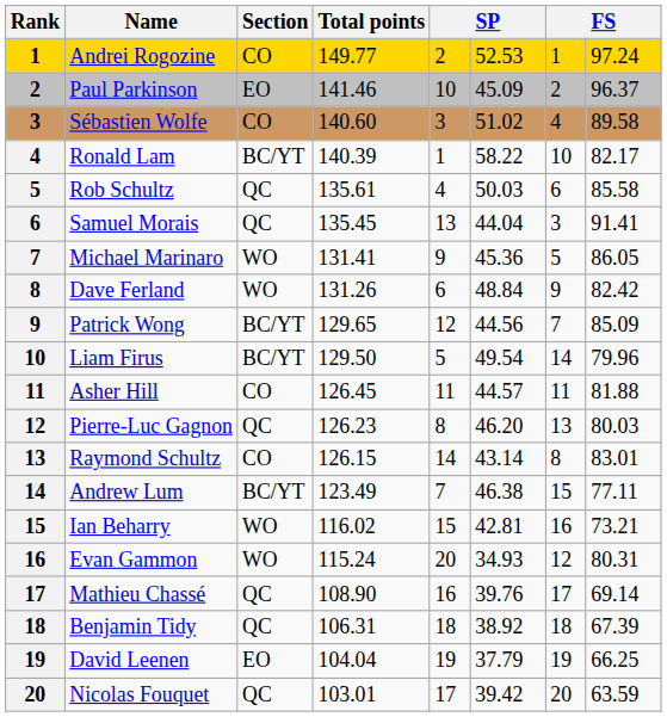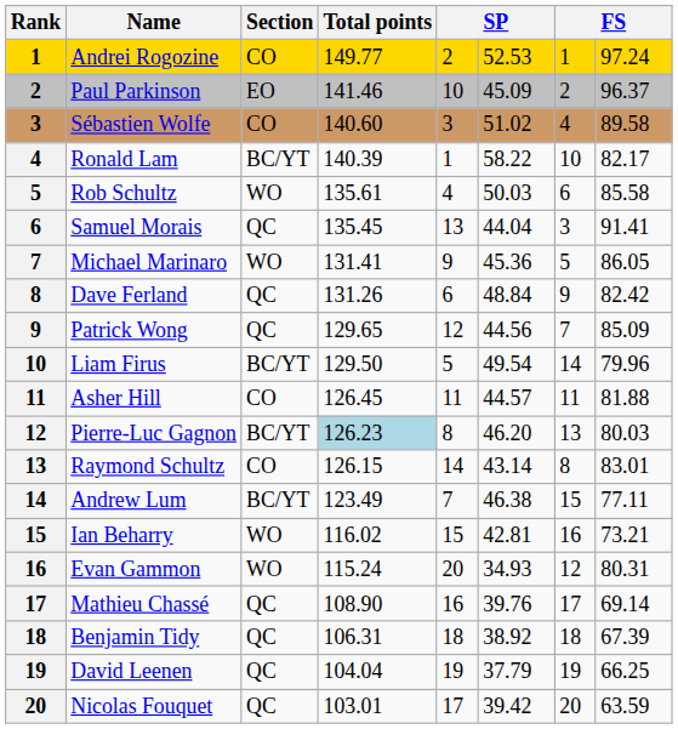Rob Schultz | Section: QC -> WO
Dave Ferland | Section: WO -> QC
Patrick Wong | Section: BC/YT -> QC
Pierre-Luc Gagnon | Section: QC -> BC/YT
Pierre-Luc Gagnon | Total points: no background -> lightblue background
David Leenen | Section: EO -> QC
